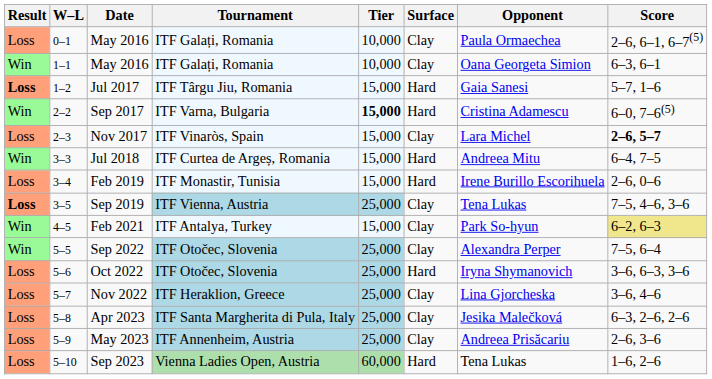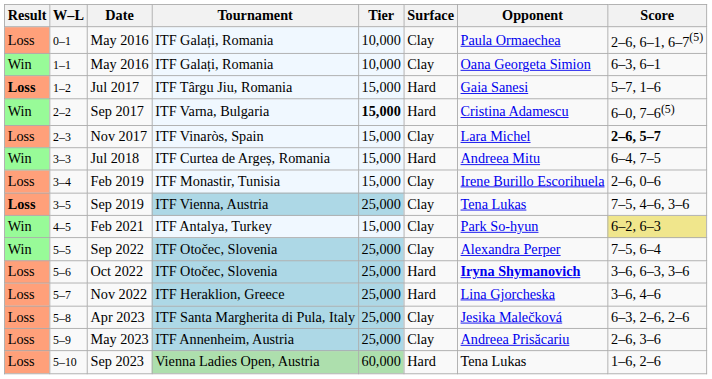Feb 2019 | Surface: Hard -> Clay
Oct 2022 | Opponent: normal -> bold
Nov 2022 | Surface: Clay -> Hard
